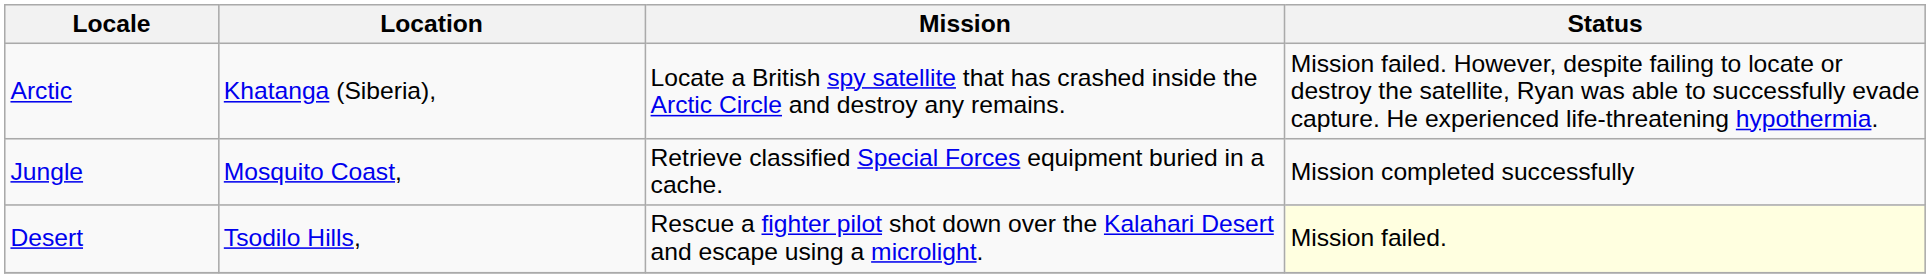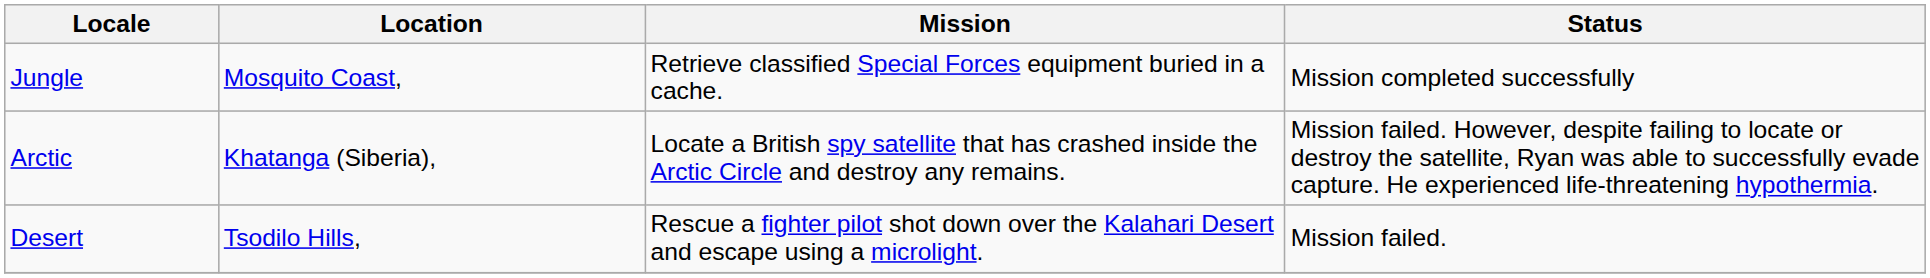rows swapped: Jungle <-> Arctic
Desert | Status: lightyellow background -> no background
